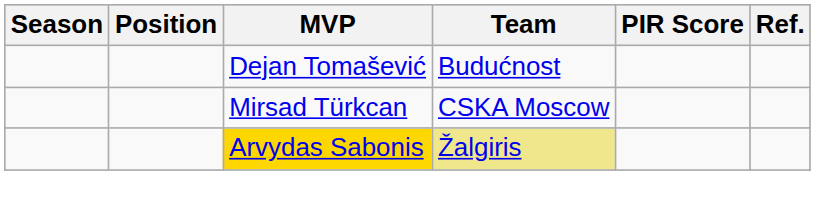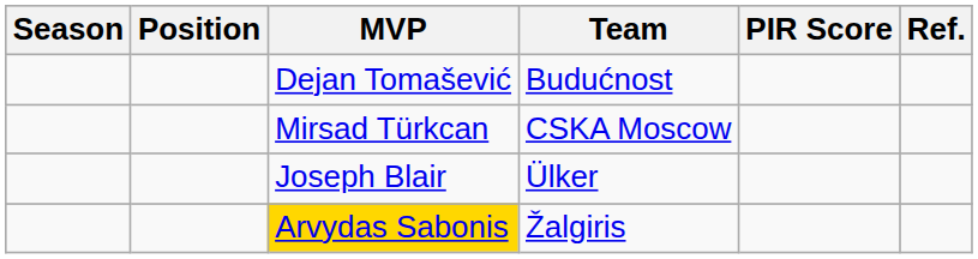+ row: Joseph Blair | Ülker
Arvydas Sabonis | Team: khaki background -> no background
